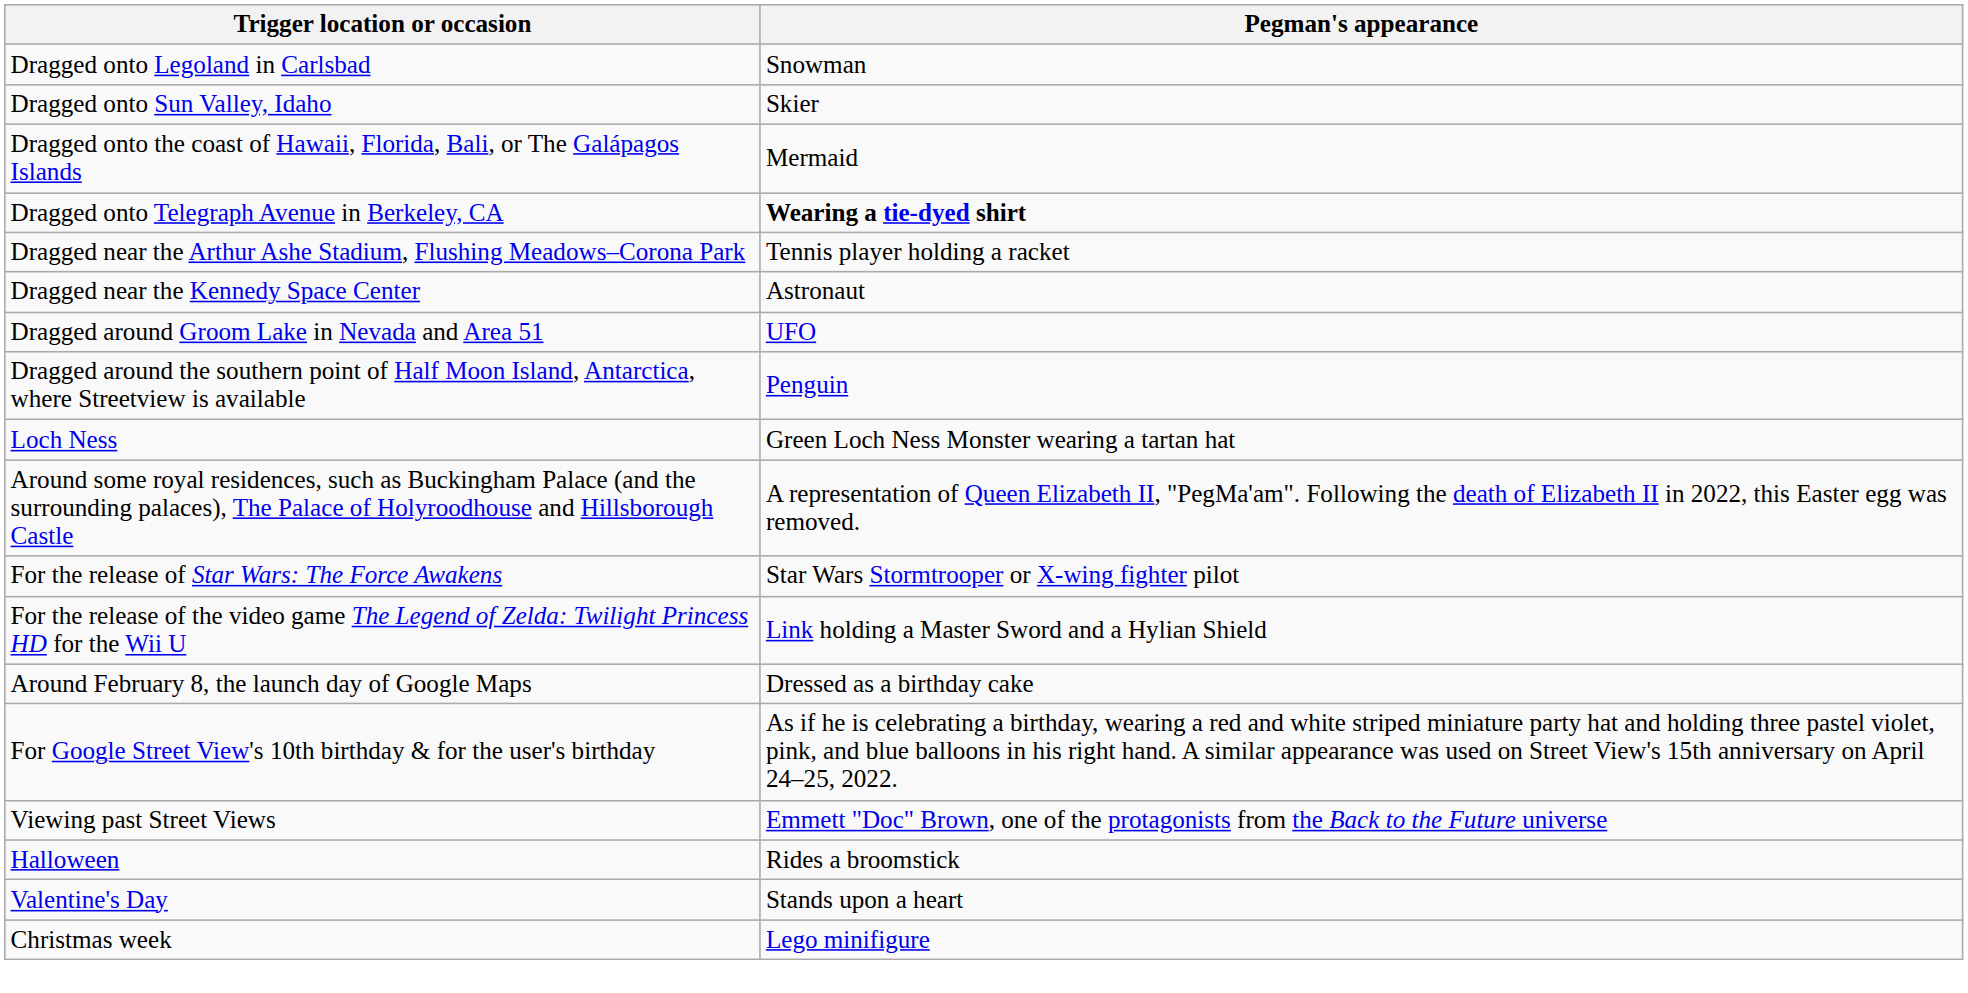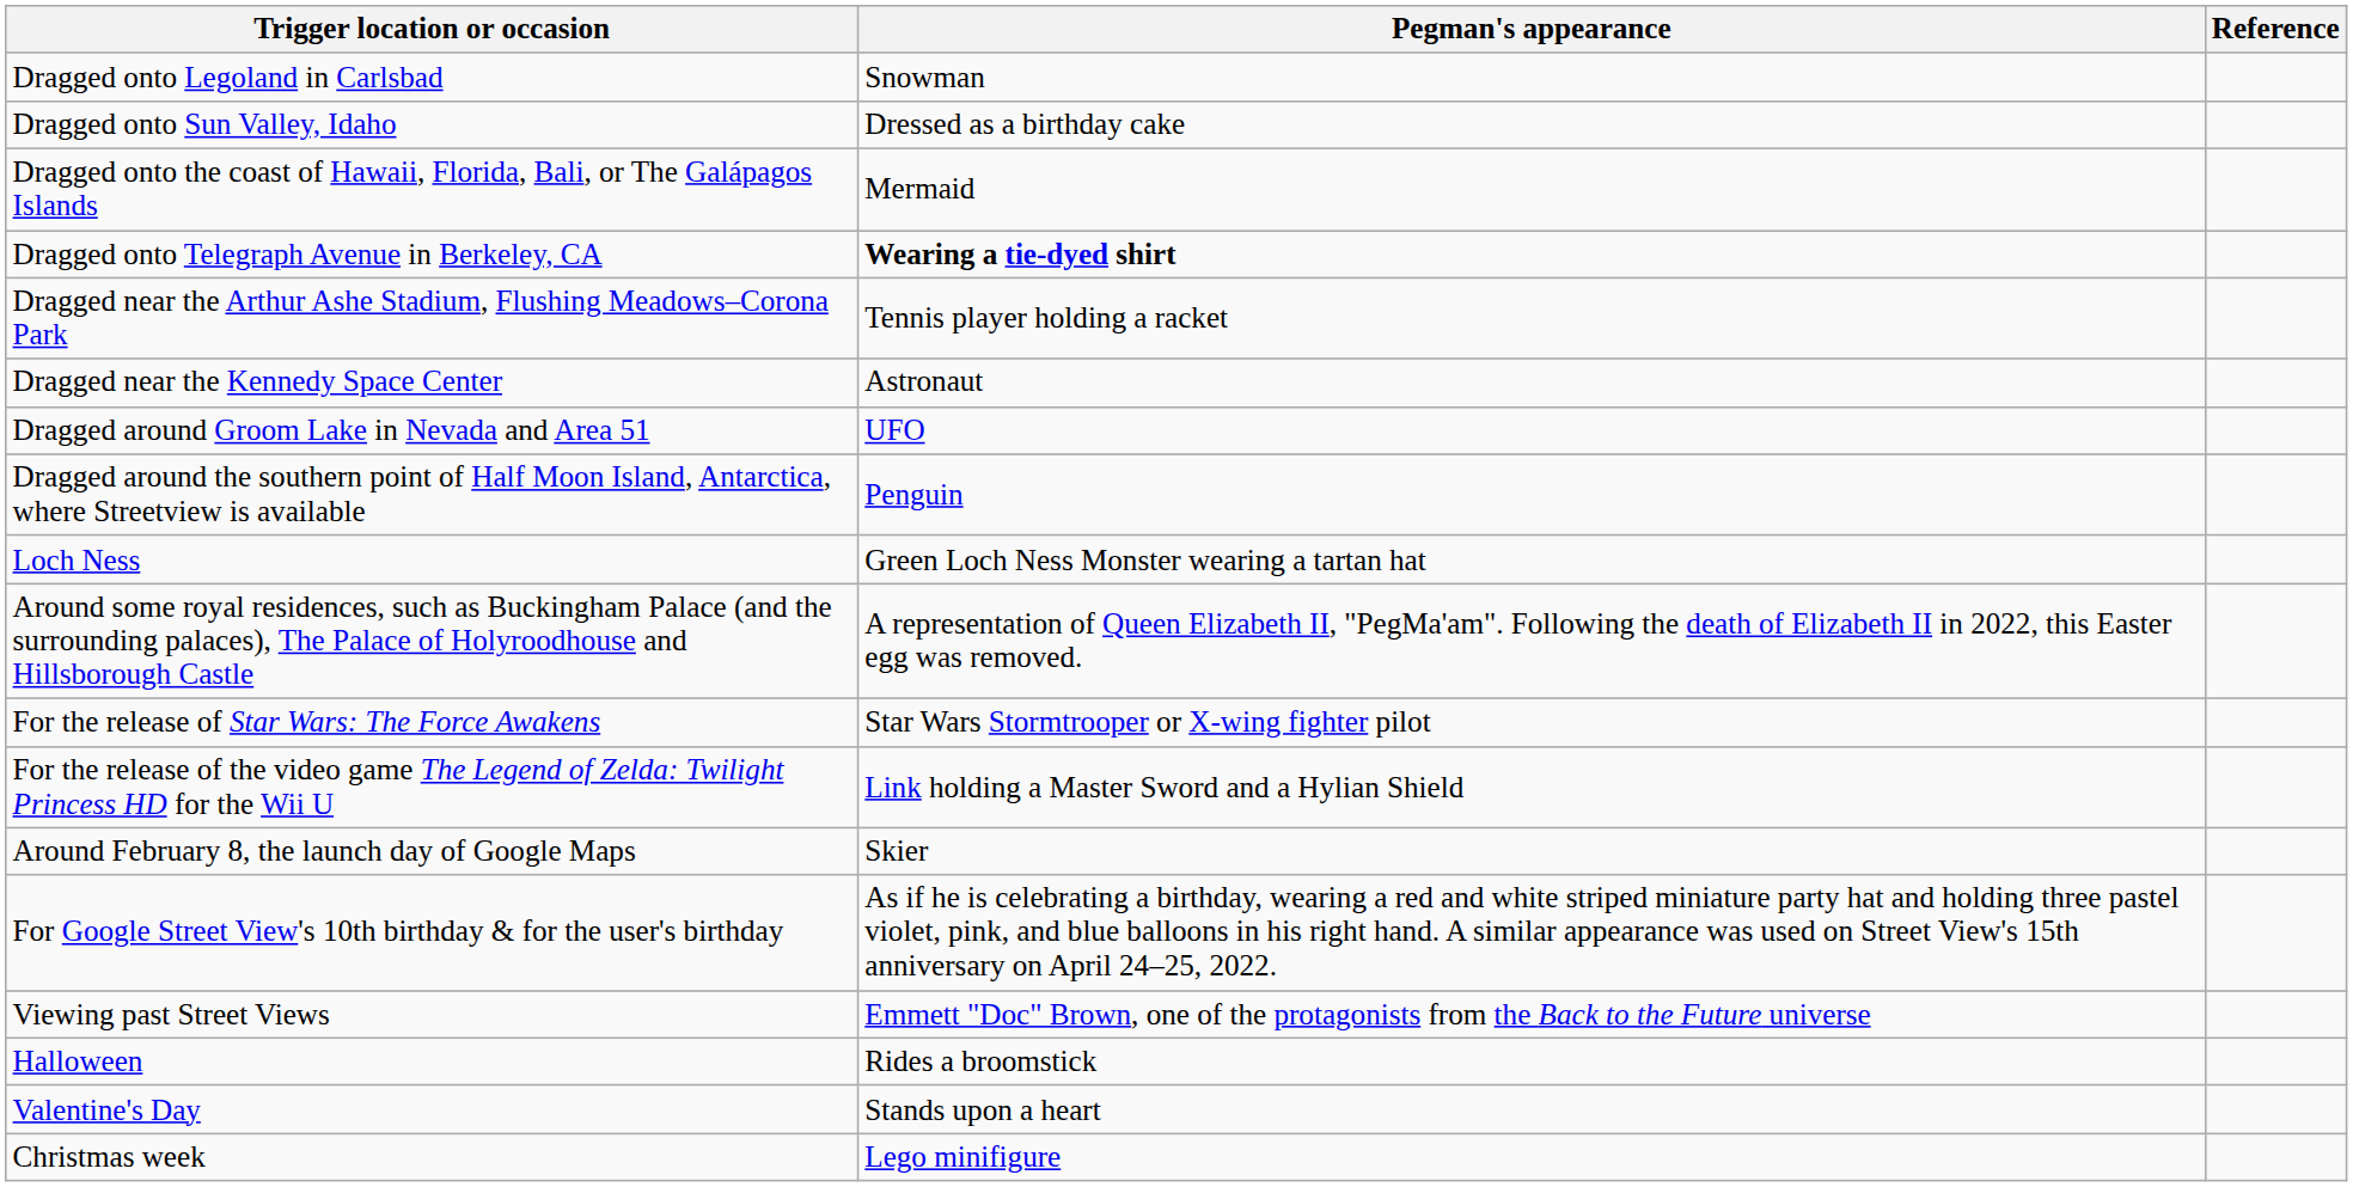+ column: Reference
Dragged onto Sun Valley, Idaho | Pegman's appearance: Skier -> Dressed as a birthday cake
Around February 8, the launch day of Google Maps | Pegman's appearance: Dressed as a birthday cake -> Skier
